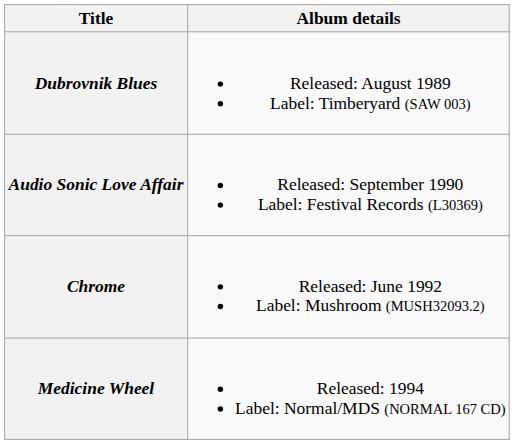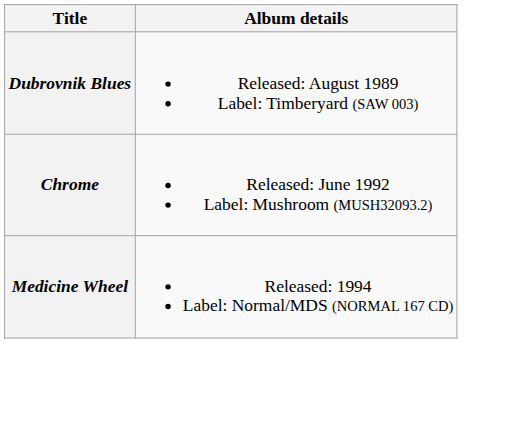- row: Audio Sonic Love Affair | Released: September 1990 Label: Festival Records (L30369)
